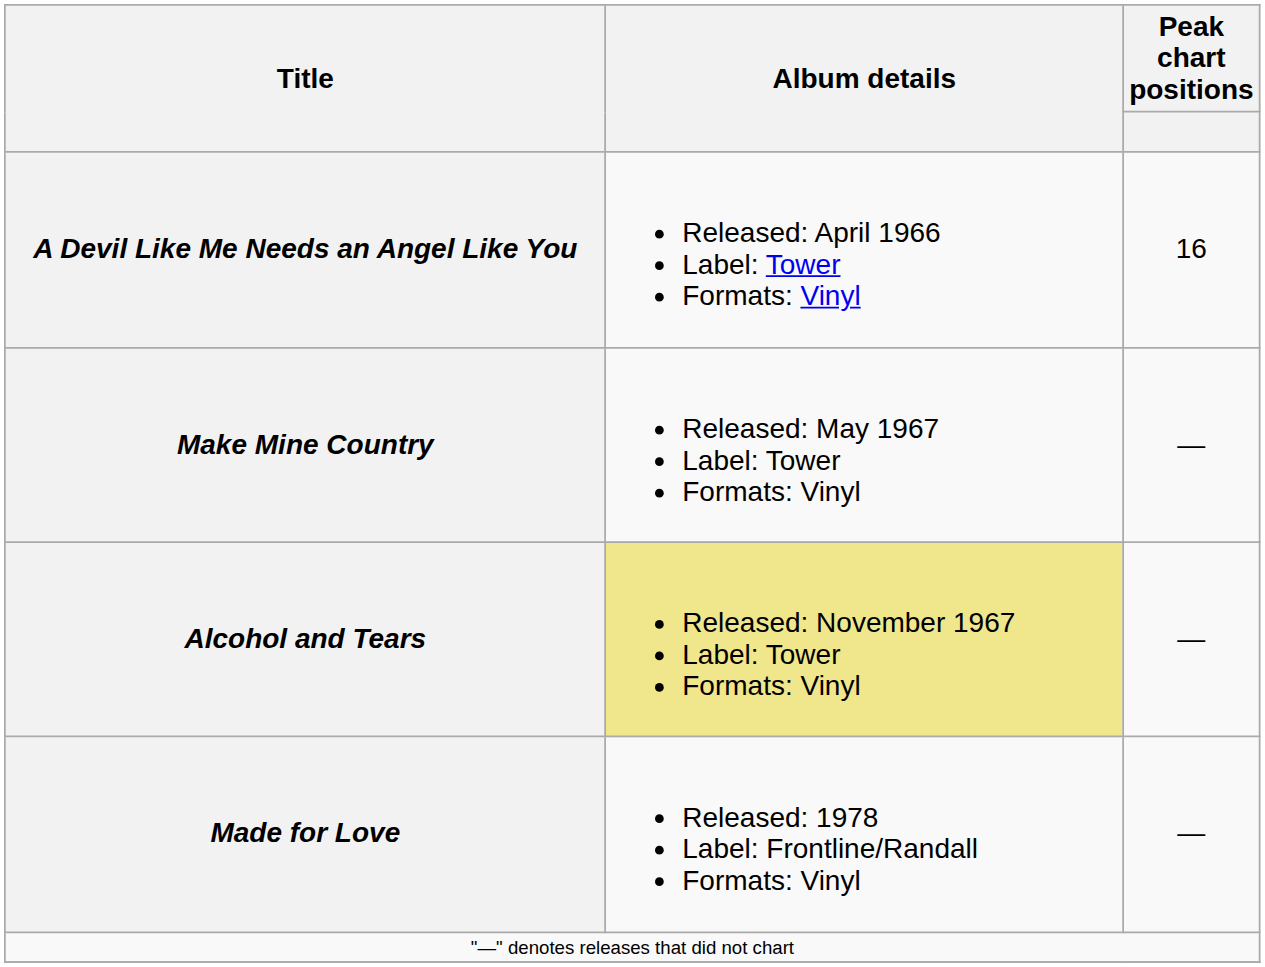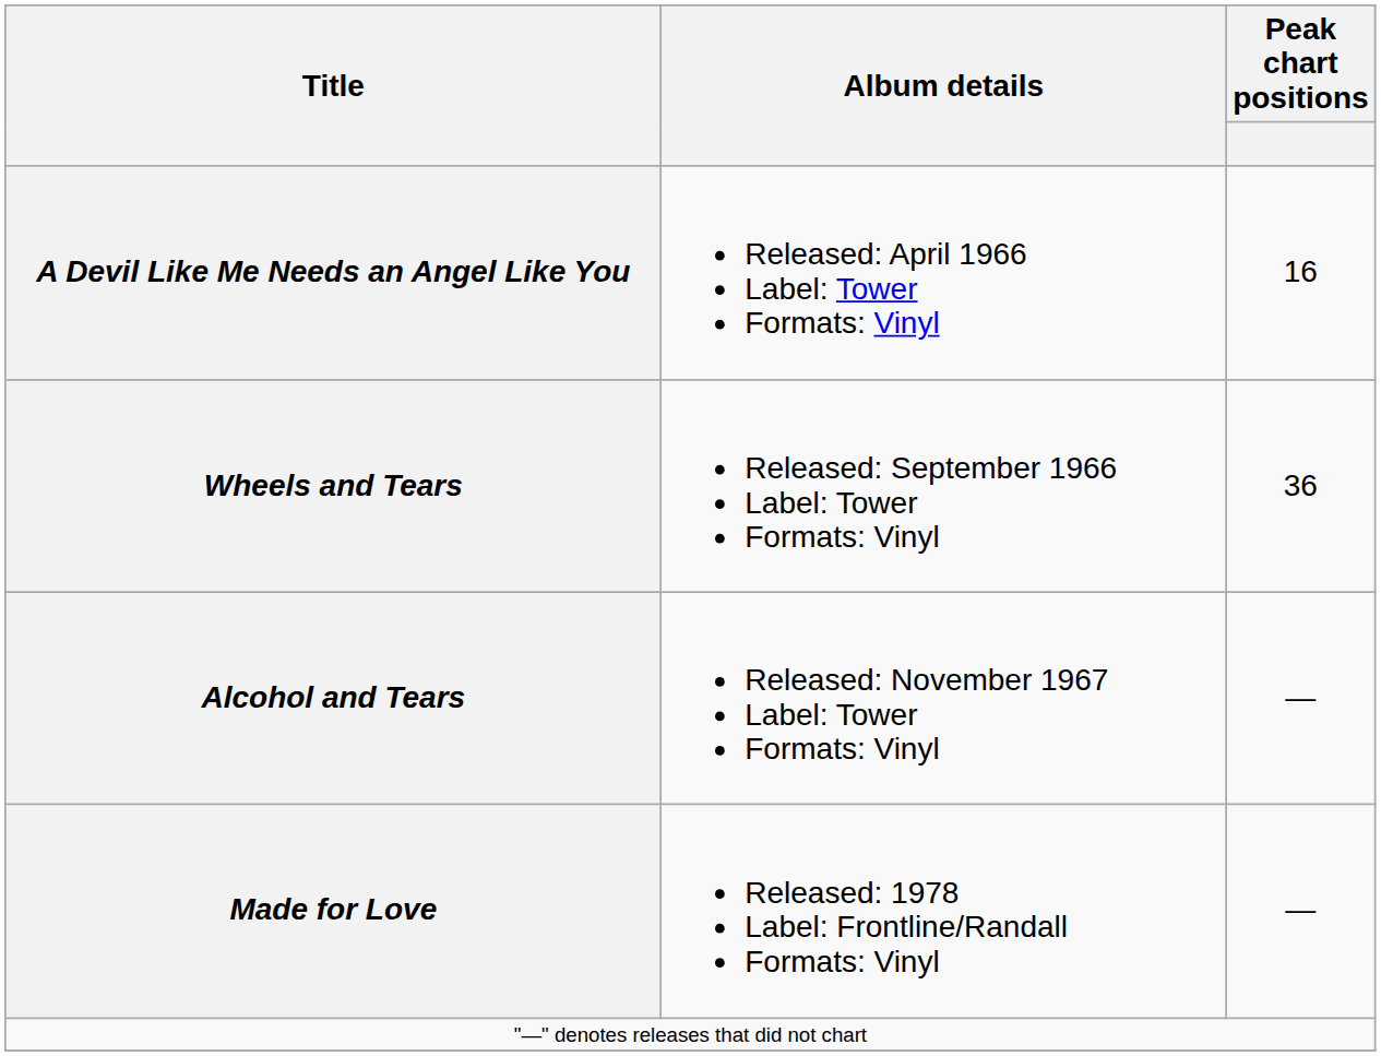+ row: Wheels and Tears | Released: September 1966 Label: Tower Formats: Vinyl | 36
- row: Make Mine Country | Released: May 1967 Label: Tower Formats: Vinyl | —
Alcohol and Tears | Album details: khaki background -> no background
